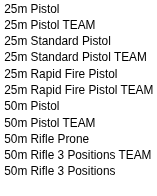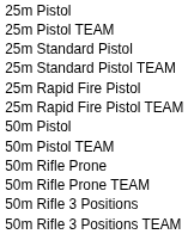+ row: 50m Rifle Prone TEAM
rows swapped: 50m Rifle 3 Positions <-> 50m Rifle 3 Positions TEAM
